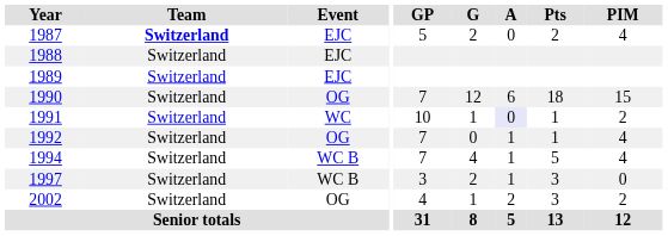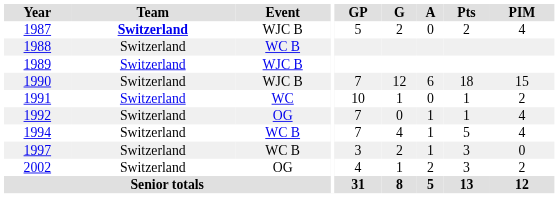1987 | Event: EJC -> WJC B
1988 | Event: EJC -> WC B
1989 | Event: EJC -> WJC B
1990 | Event: OG -> WJC B
1991 | A: lavender background -> no background
